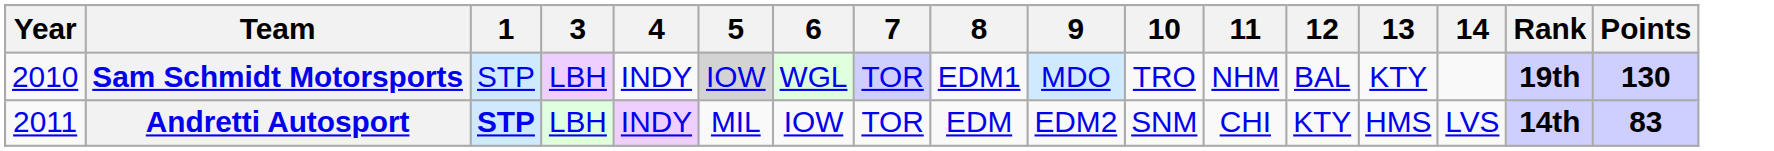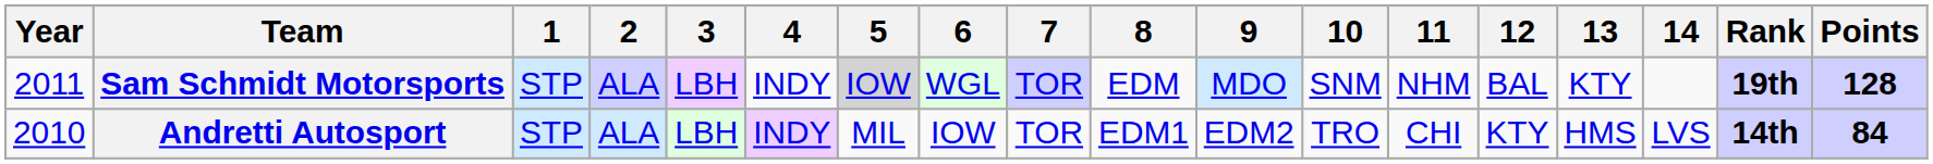+ column: 2 | ALA | ALA
Sam Schmidt Motorsports | Year: 2010 -> 2011
Sam Schmidt Motorsports | 8: EDM1 -> EDM
Sam Schmidt Motorsports | 10: TRO -> SNM
Sam Schmidt Motorsports | Points: 130 -> 128
Andretti Autosport | Year: 2011 -> 2010
Andretti Autosport | 1: bold -> normal
Andretti Autosport | 8: EDM -> EDM1
Andretti Autosport | 10: SNM -> TRO
Andretti Autosport | Points: 83 -> 84
